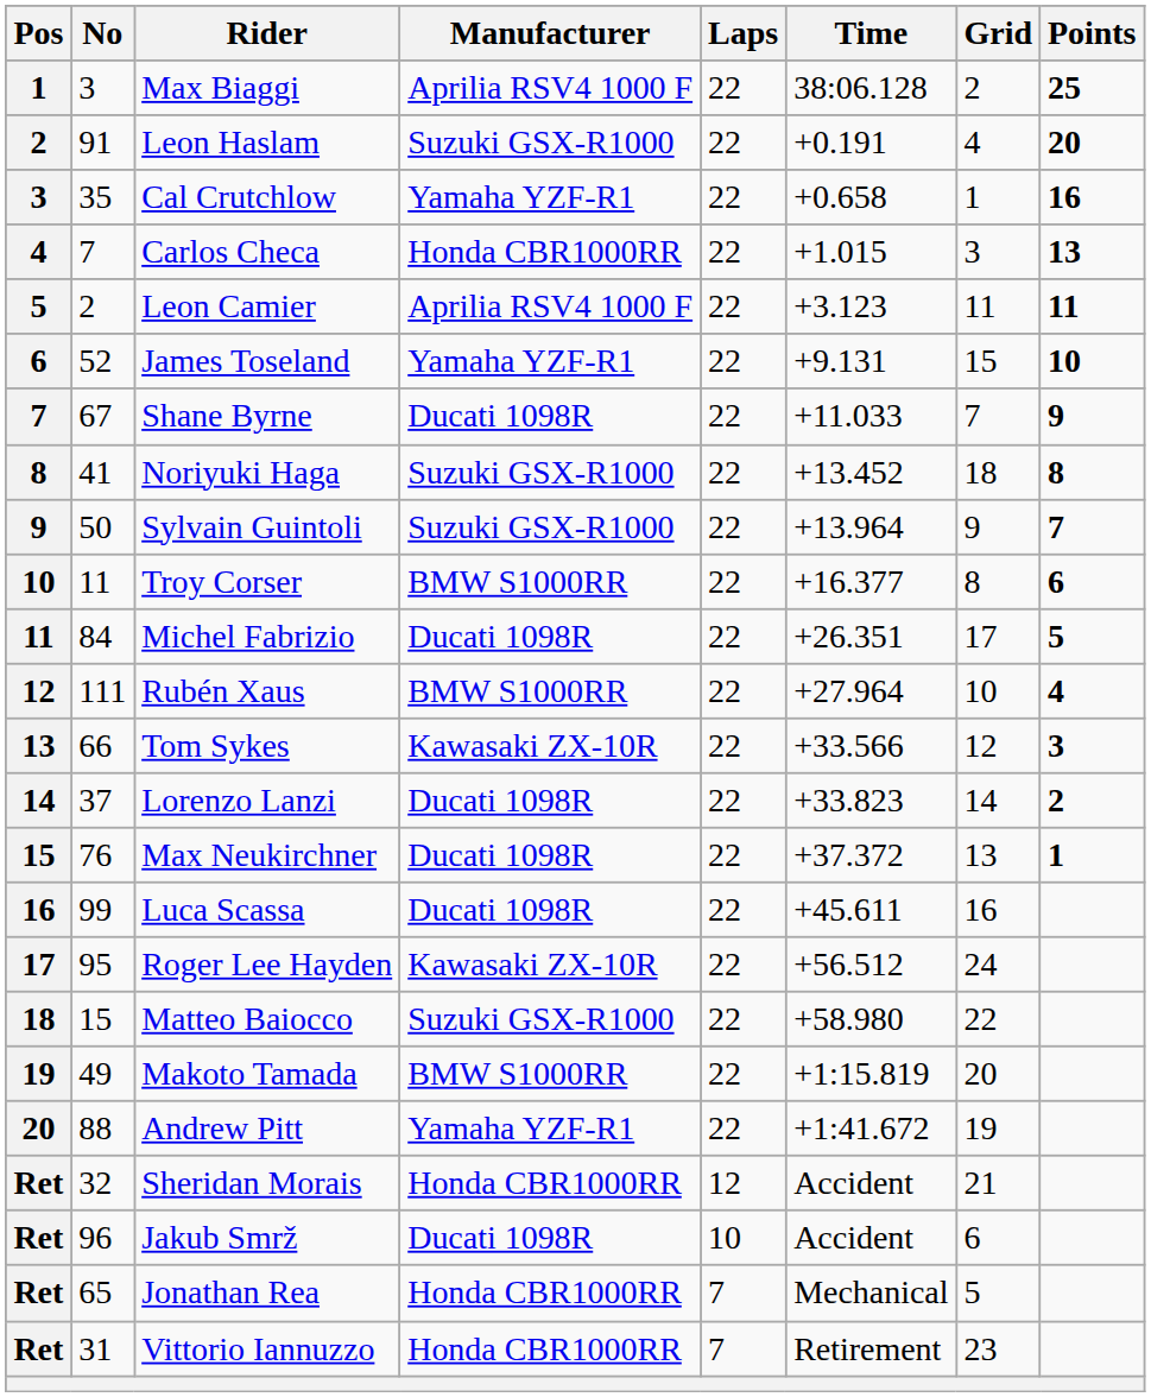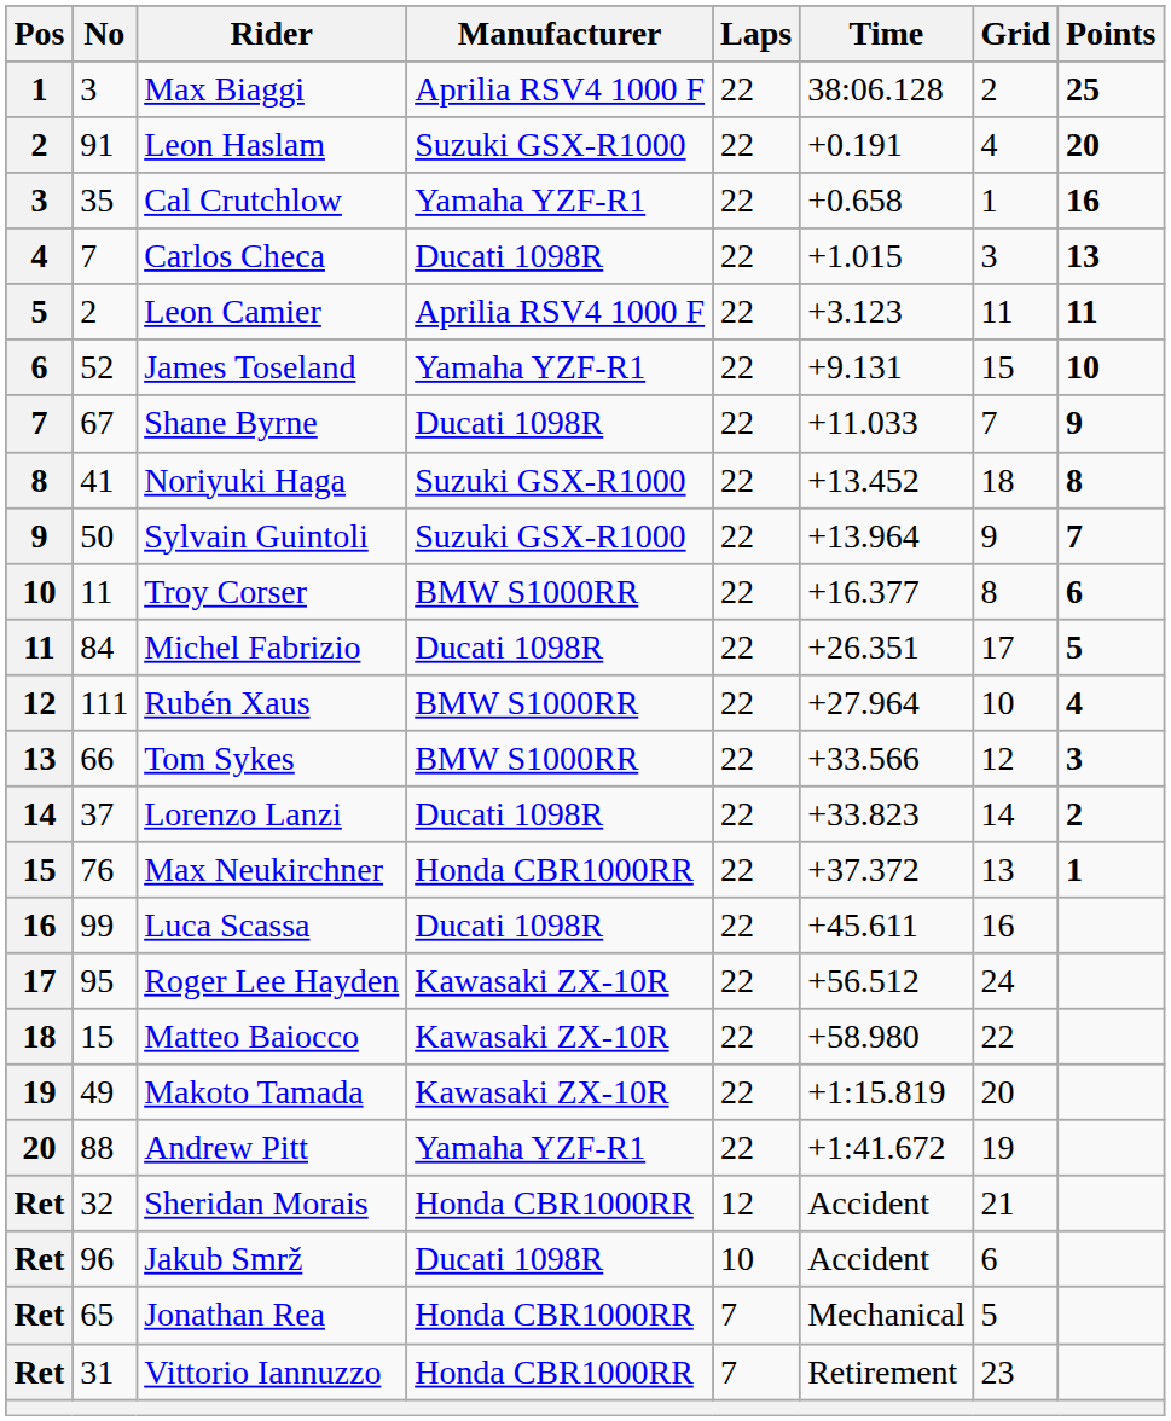Carlos Checa | Manufacturer: Honda CBR1000RR -> Ducati 1098R
Tom Sykes | Manufacturer: Kawasaki ZX-10R -> BMW S1000RR
Max Neukirchner | Manufacturer: Ducati 1098R -> Honda CBR1000RR
Matteo Baiocco | Manufacturer: Suzuki GSX-R1000 -> Kawasaki ZX-10R
Makoto Tamada | Manufacturer: BMW S1000RR -> Kawasaki ZX-10R
